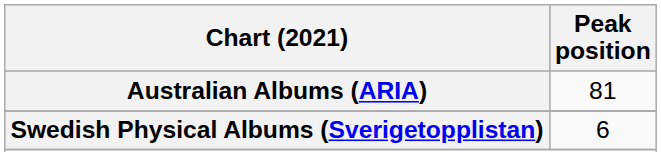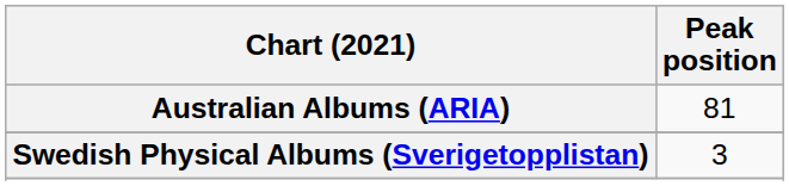Swedish Physical Albums (Sverigetopplistan) | Peak position: 6 -> 3
